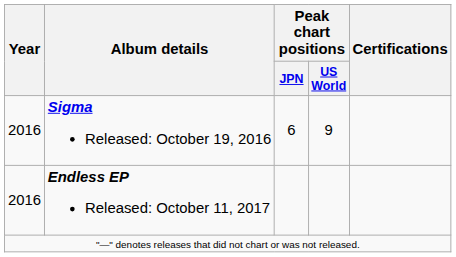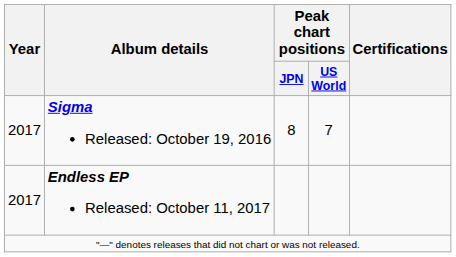Sigma Released: October 19, 2016 | Year: 2016 -> 2017
Sigma Released: October 19, 2016 | Peak chart positions / JPN: 6 -> 8
Sigma Released: October 19, 2016 | Peak chart positions / US World: 9 -> 7
Endless EP Released: October 11, 2017 | Year: 2016 -> 2017
